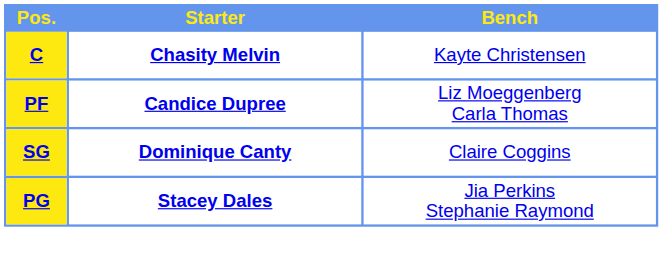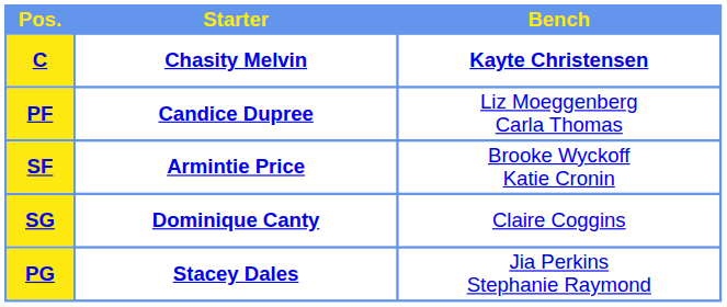C | Bench: normal -> bold
+ row: SF | Armintie Price | Brooke Wyckoff Katie Cronin
